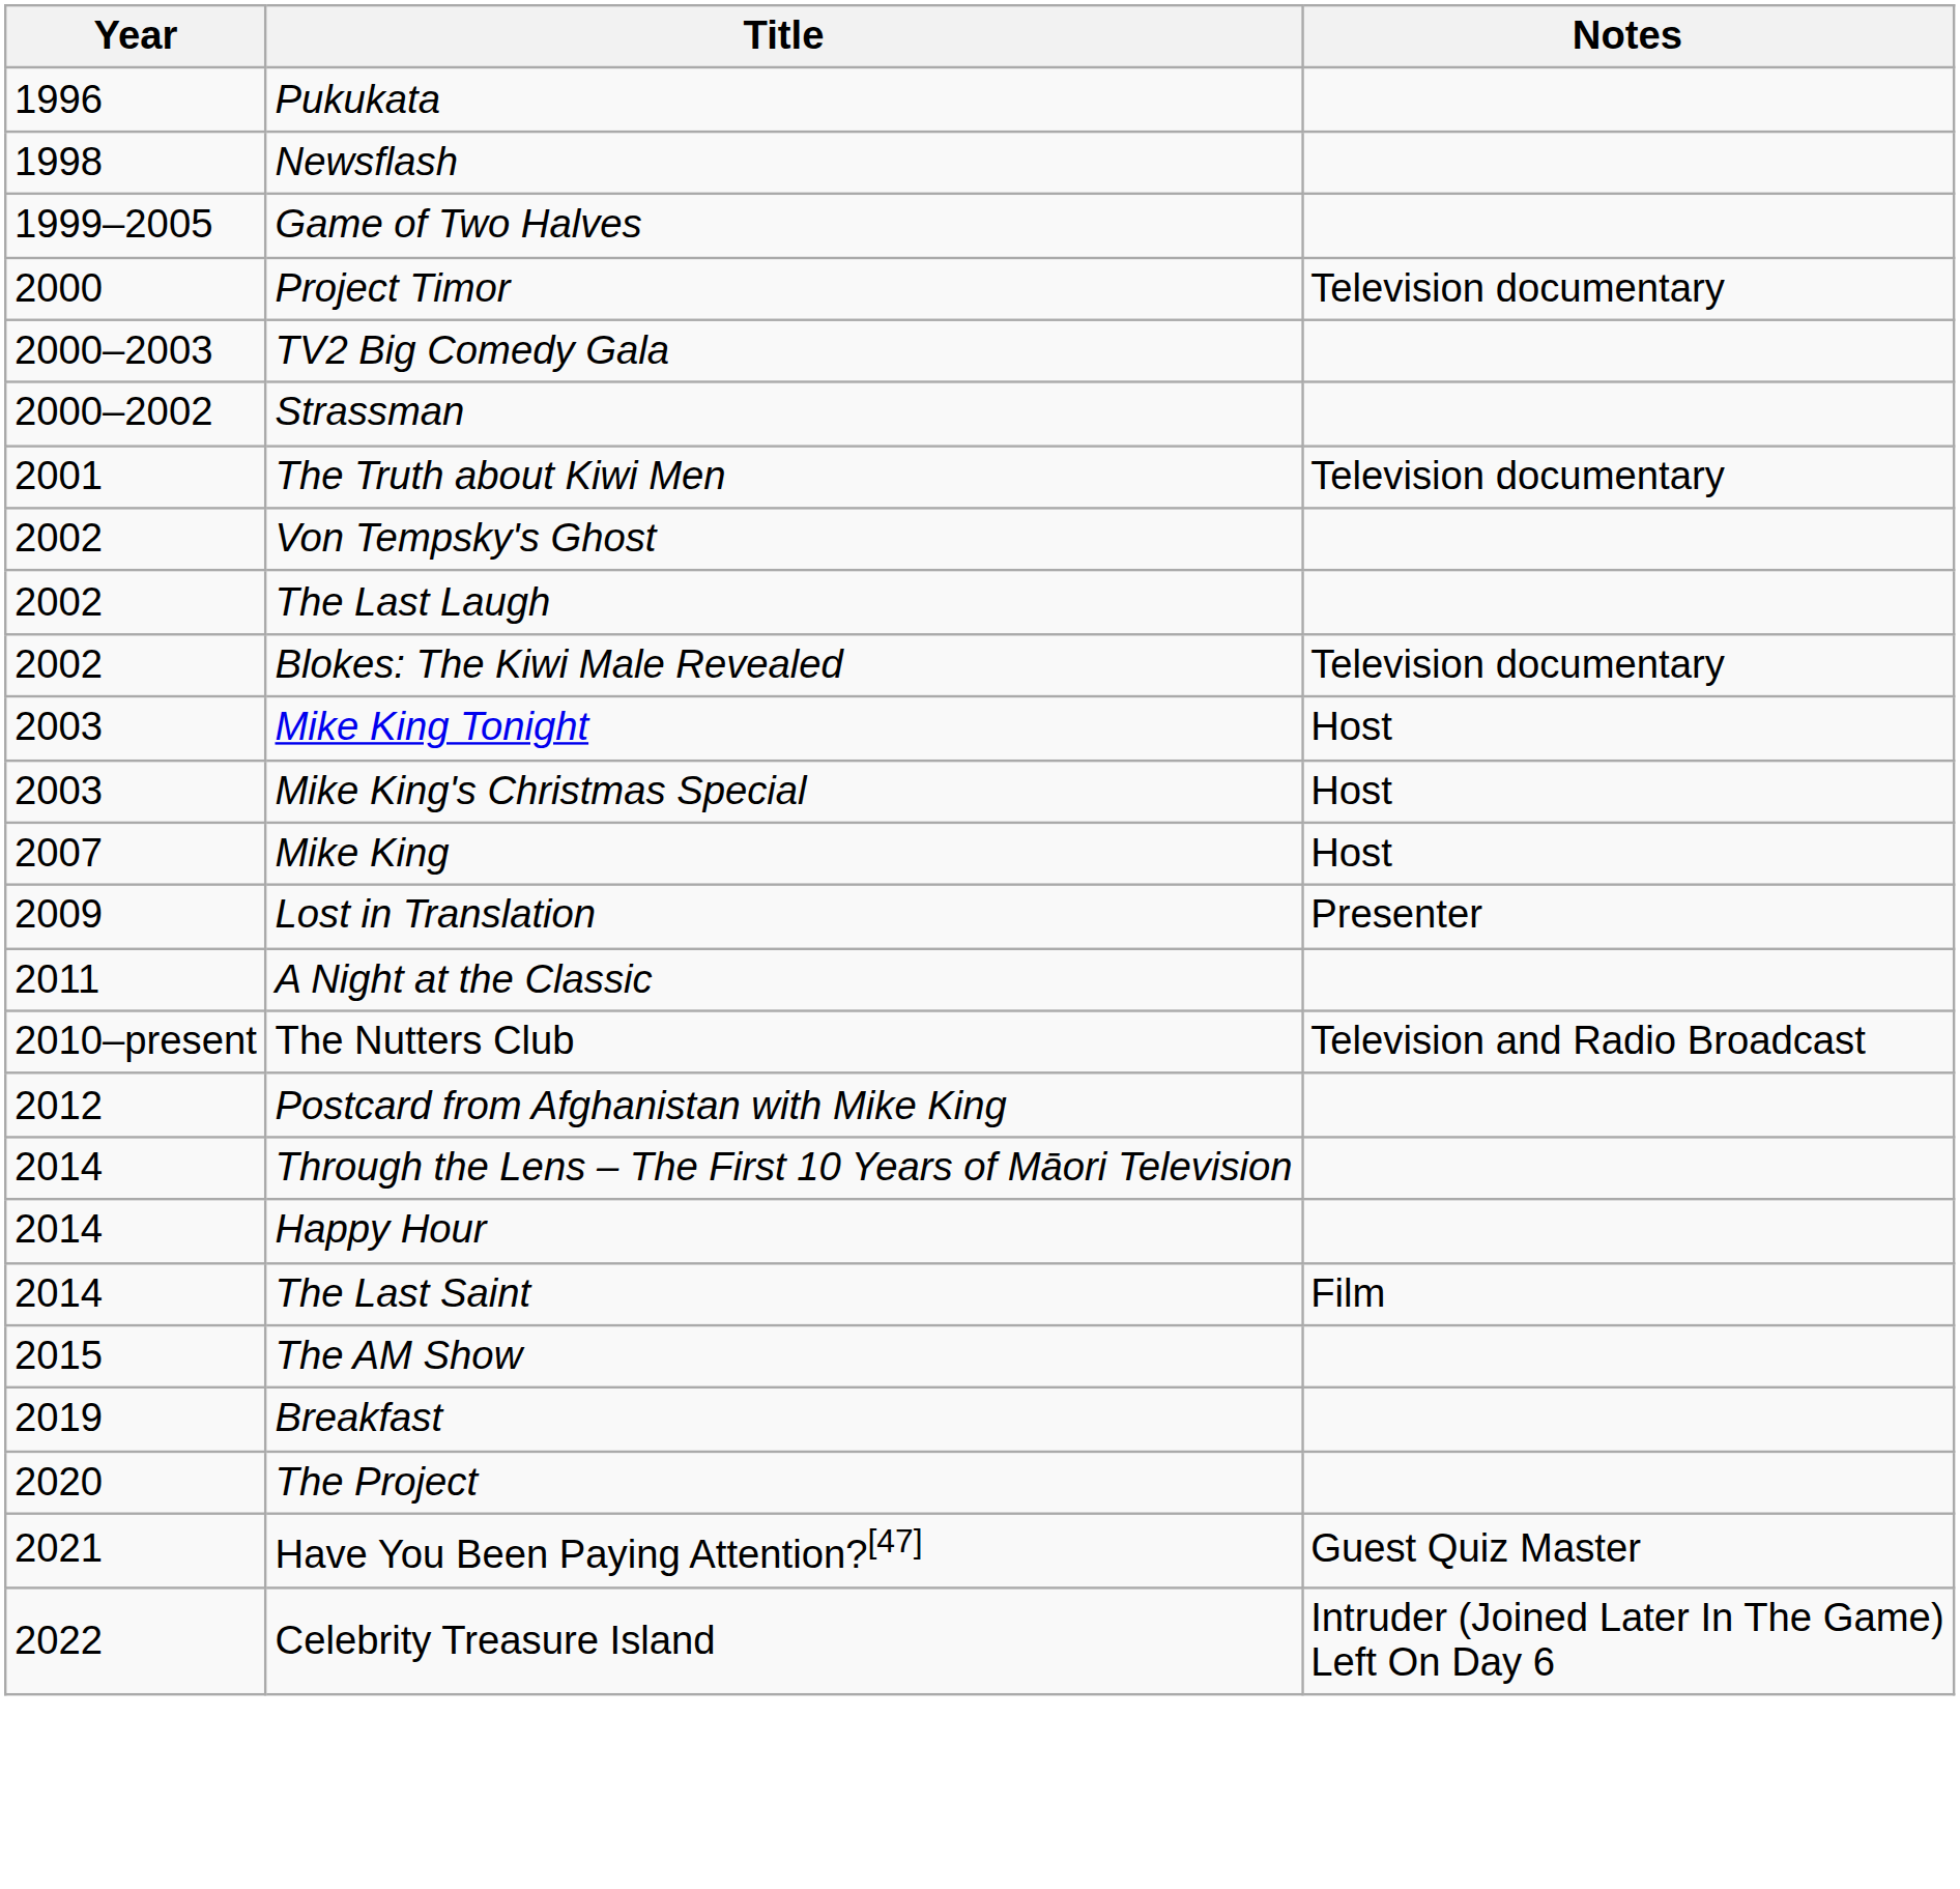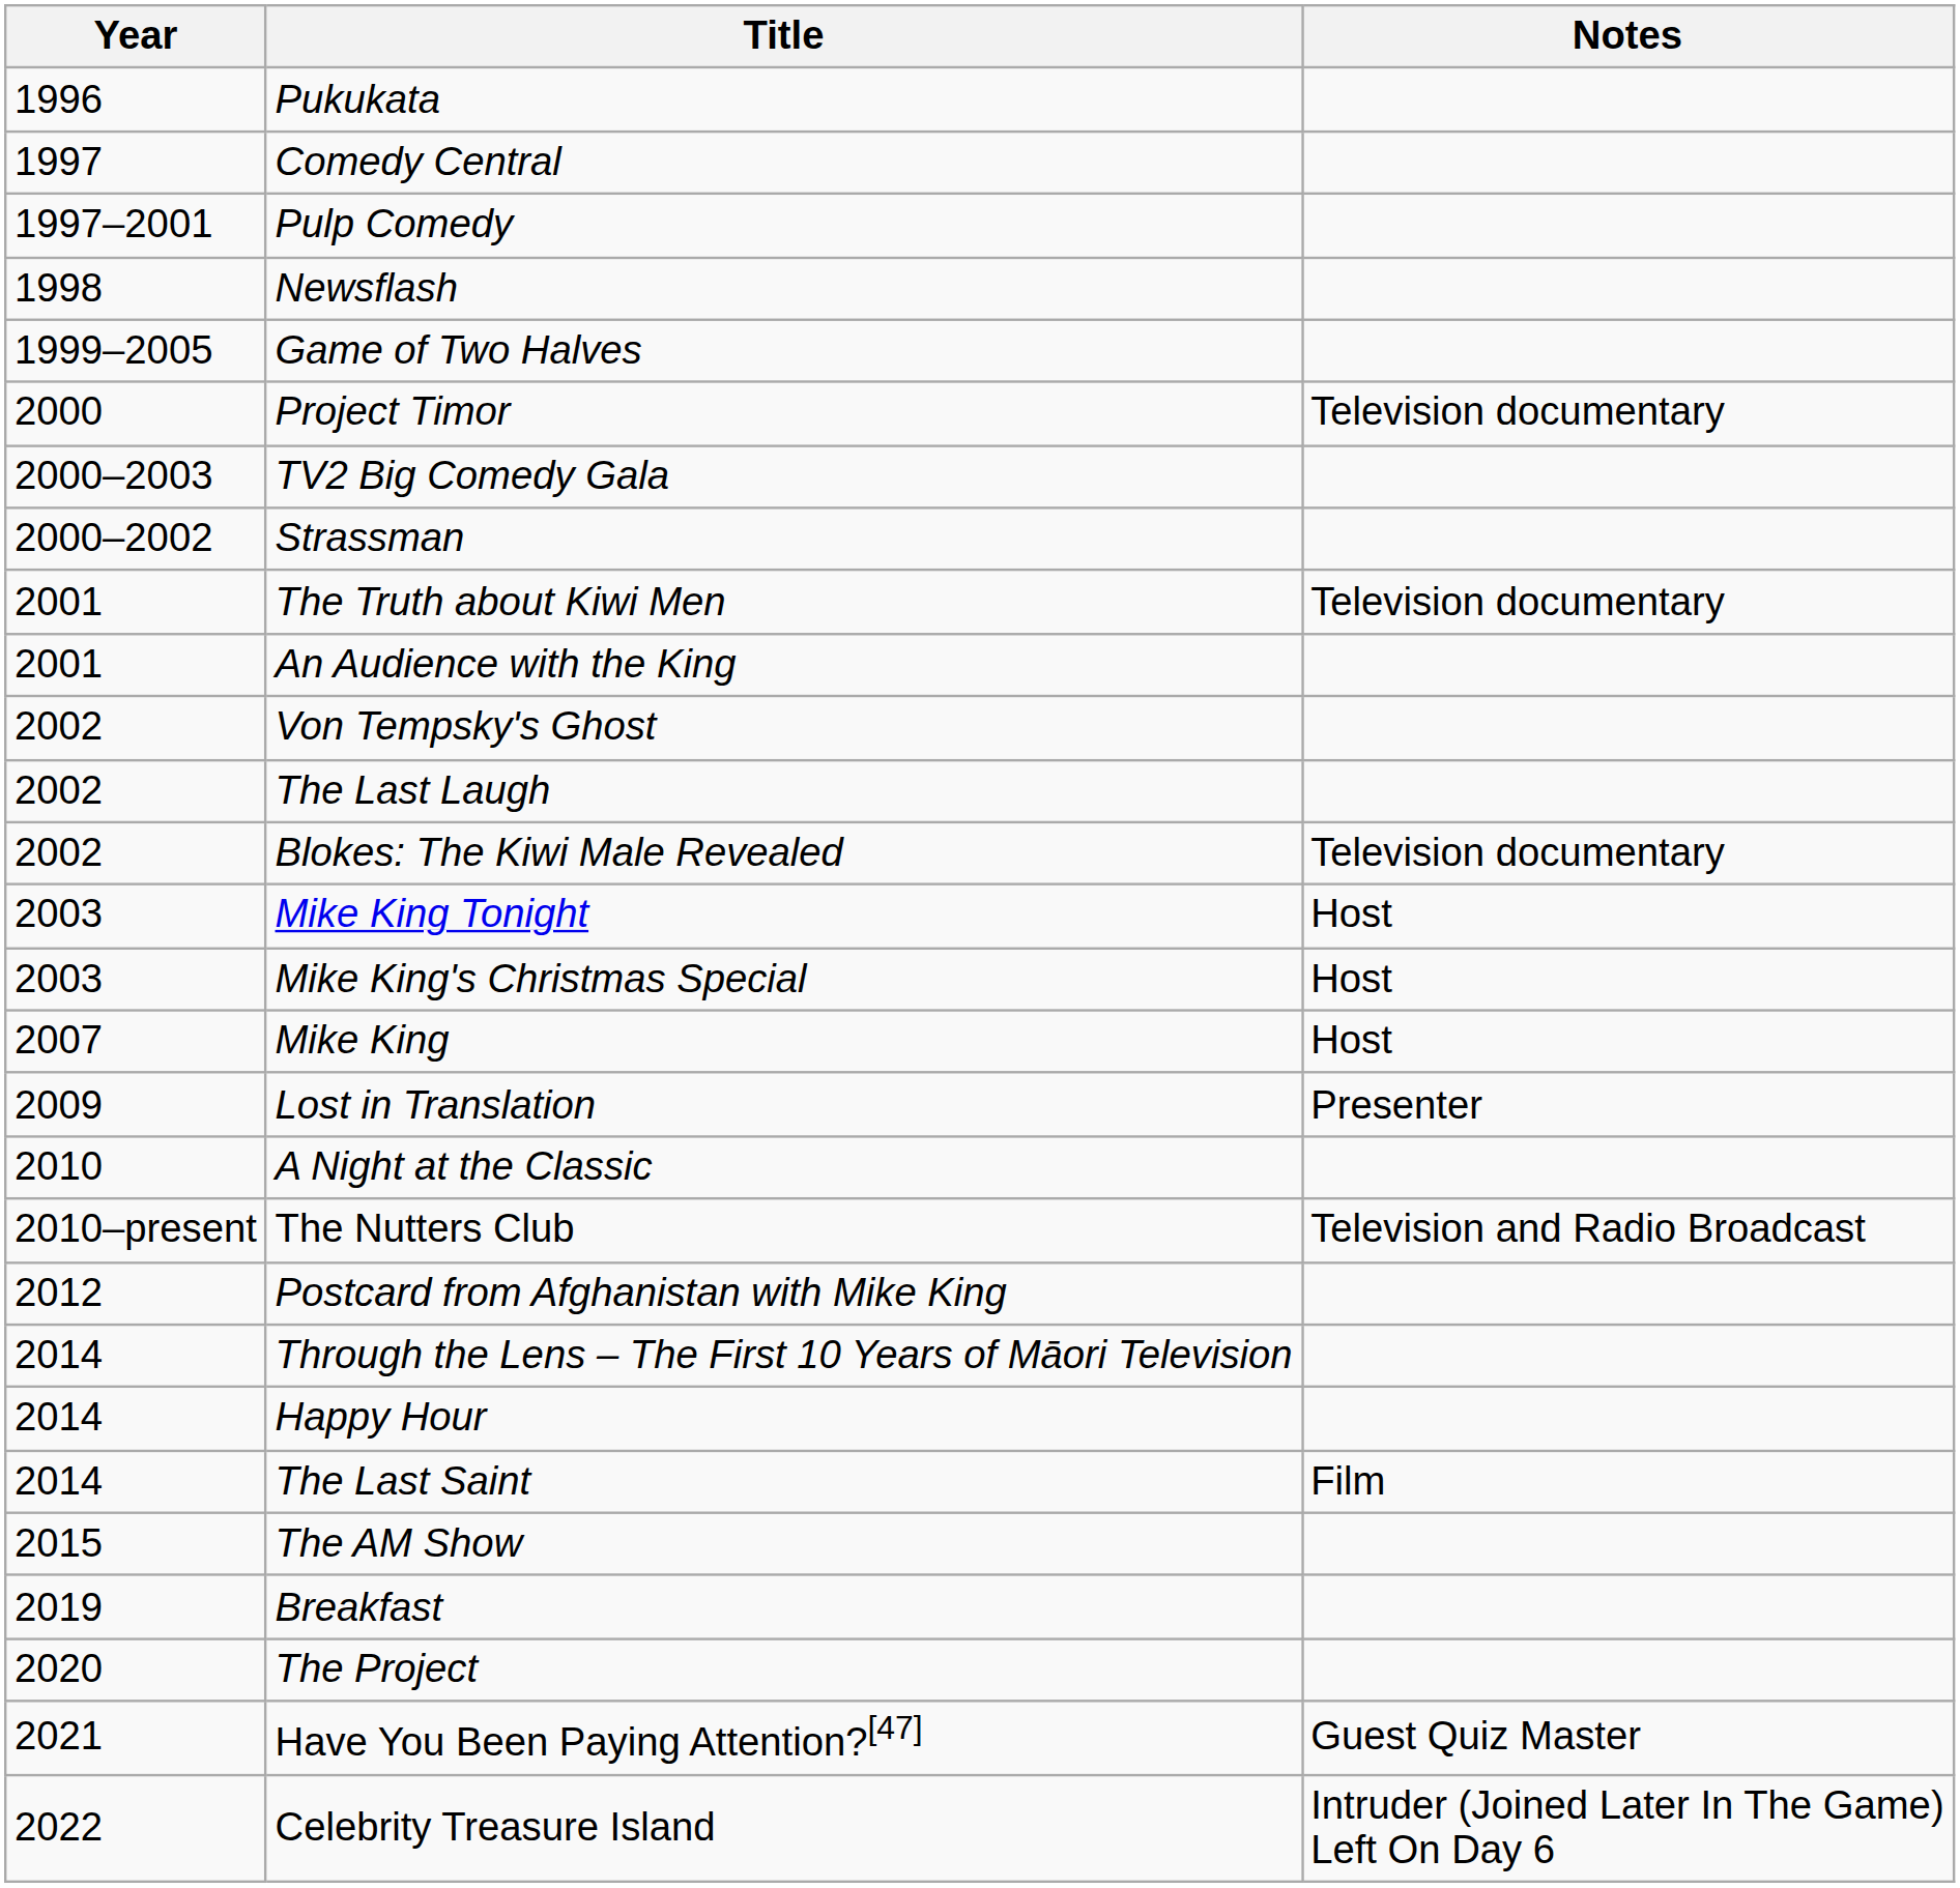+ row: 1997 | Comedy Central
+ row: 1997–2001 | Pulp Comedy
+ row: 2001 | An Audience with the King
A Night at the Classic | Year: 2011 -> 2010
